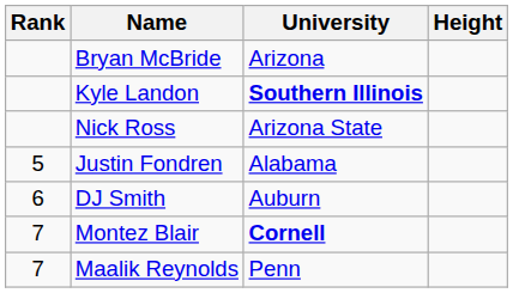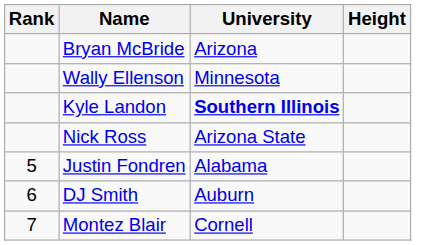+ row: Wally Ellenson | Minnesota
Montez Blair | University: bold -> normal
- row: 7 | Maalik Reynolds | Penn
